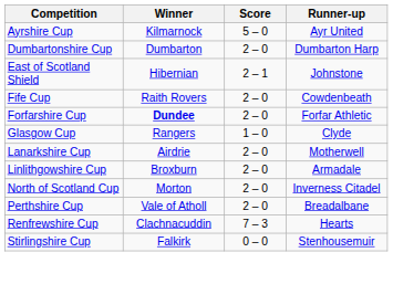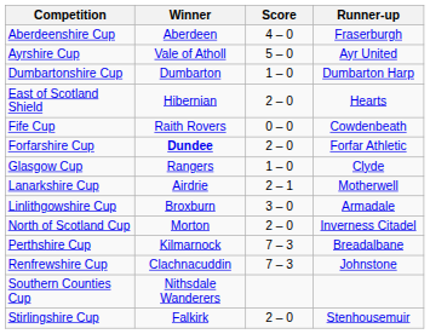+ row: Aberdeenshire Cup | Aberdeen | 4 – 0 | Fraserburgh
Ayrshire Cup | Winner: Kilmarnock -> Vale of Atholl
Dumbartonshire Cup | Score: 2 – 0 -> 1 – 0
East of Scotland Shield | Score: 2 – 1 -> 2 – 0
East of Scotland Shield | Runner-up: Johnstone -> Hearts
Fife Cup | Score: 2 – 0 -> 0 – 0
Lanarkshire Cup | Score: 2 – 0 -> 2 – 1
Linlithgowshire Cup | Score: 2 – 0 -> 3 – 0
Perthshire Cup | Winner: Vale of Atholl -> Kilmarnock
Perthshire Cup | Score: 2 – 0 -> 7 – 3
Renfrewshire Cup | Runner-up: Hearts -> Johnstone
+ row: Southern Counties Cup | Nithsdale Wanderers
Stirlingshire Cup | Score: 0 – 0 -> 2 – 0
